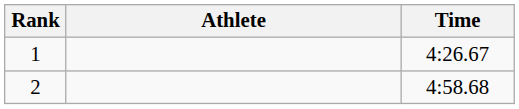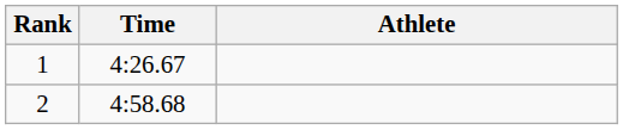columns swapped: Athlete <-> Time
